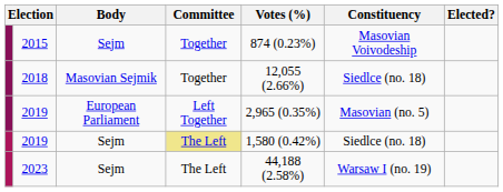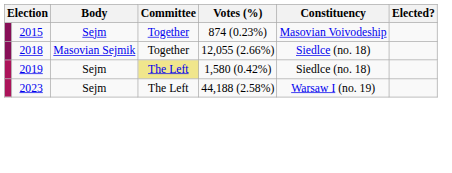- row: 2019 | European Parliament | Left Together | 2,965 (0.35%) | Masovian (no. 5)
